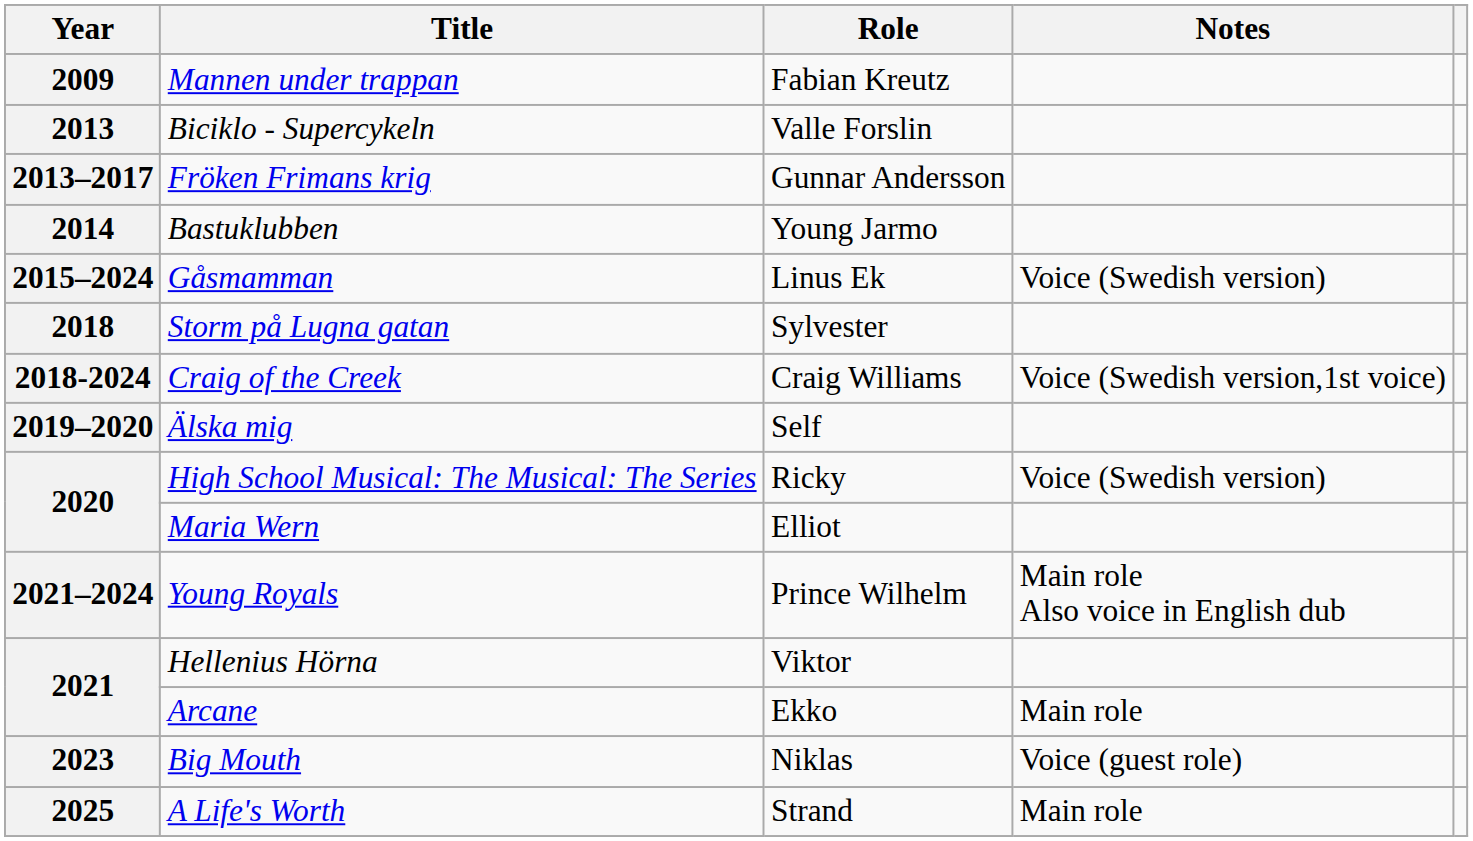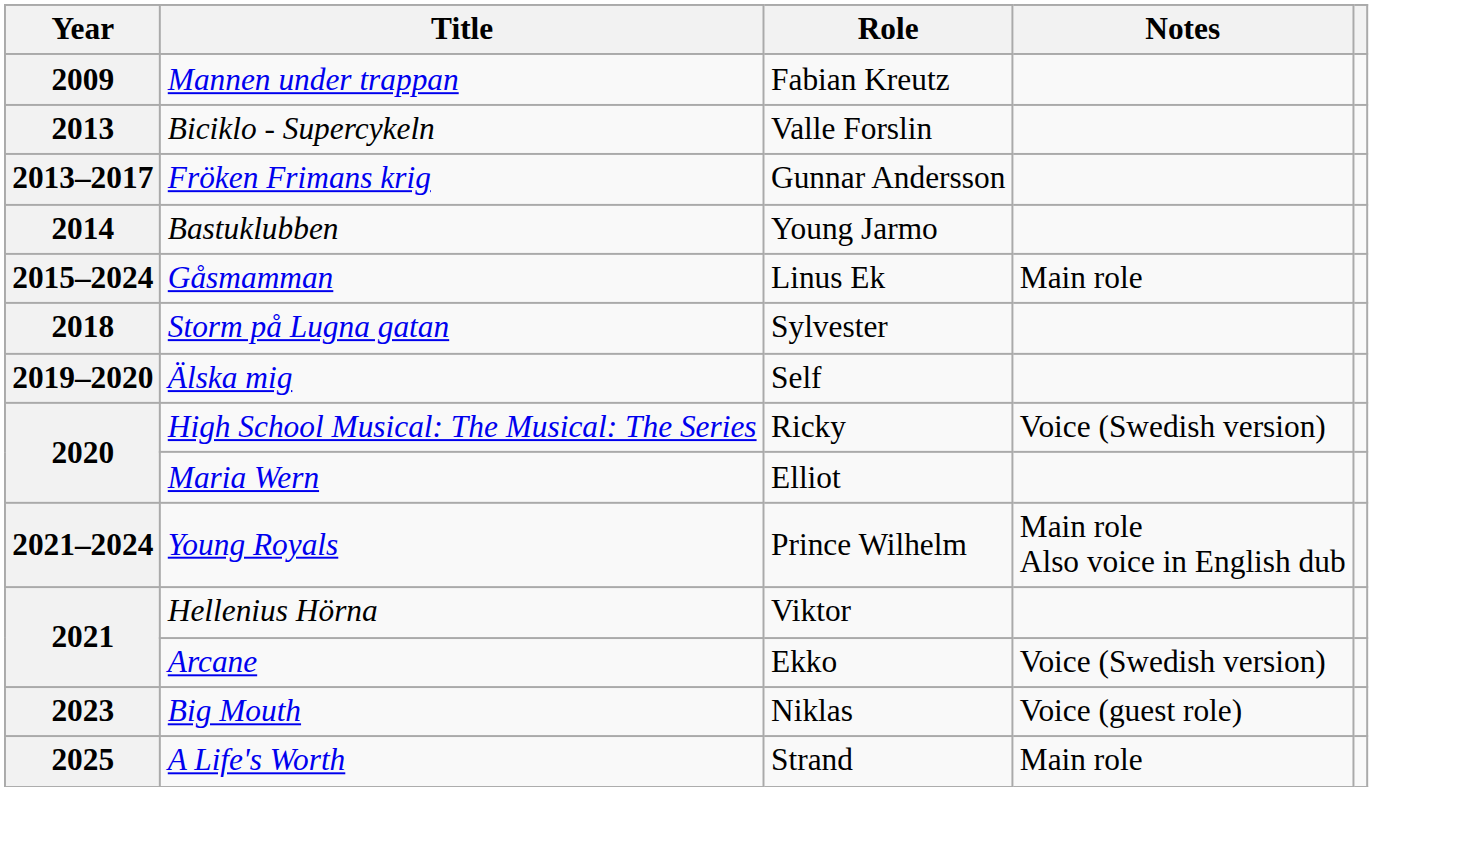Gåsmamman | Notes: Voice (Swedish version) -> Main role
- row: 2018-2024 | Craig of the Creek | Craig Williams | Voice (Swedish version,1st voice)
Arcane | Notes: Main role -> Voice (Swedish version)
